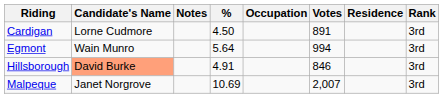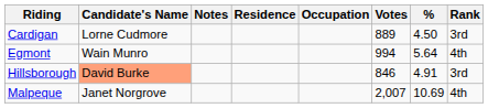columns swapped: Residence <-> %
Cardigan | Votes: 891 -> 889
Egmont | Rank: 3rd -> 4th
Malpeque | Rank: 3rd -> 4th
